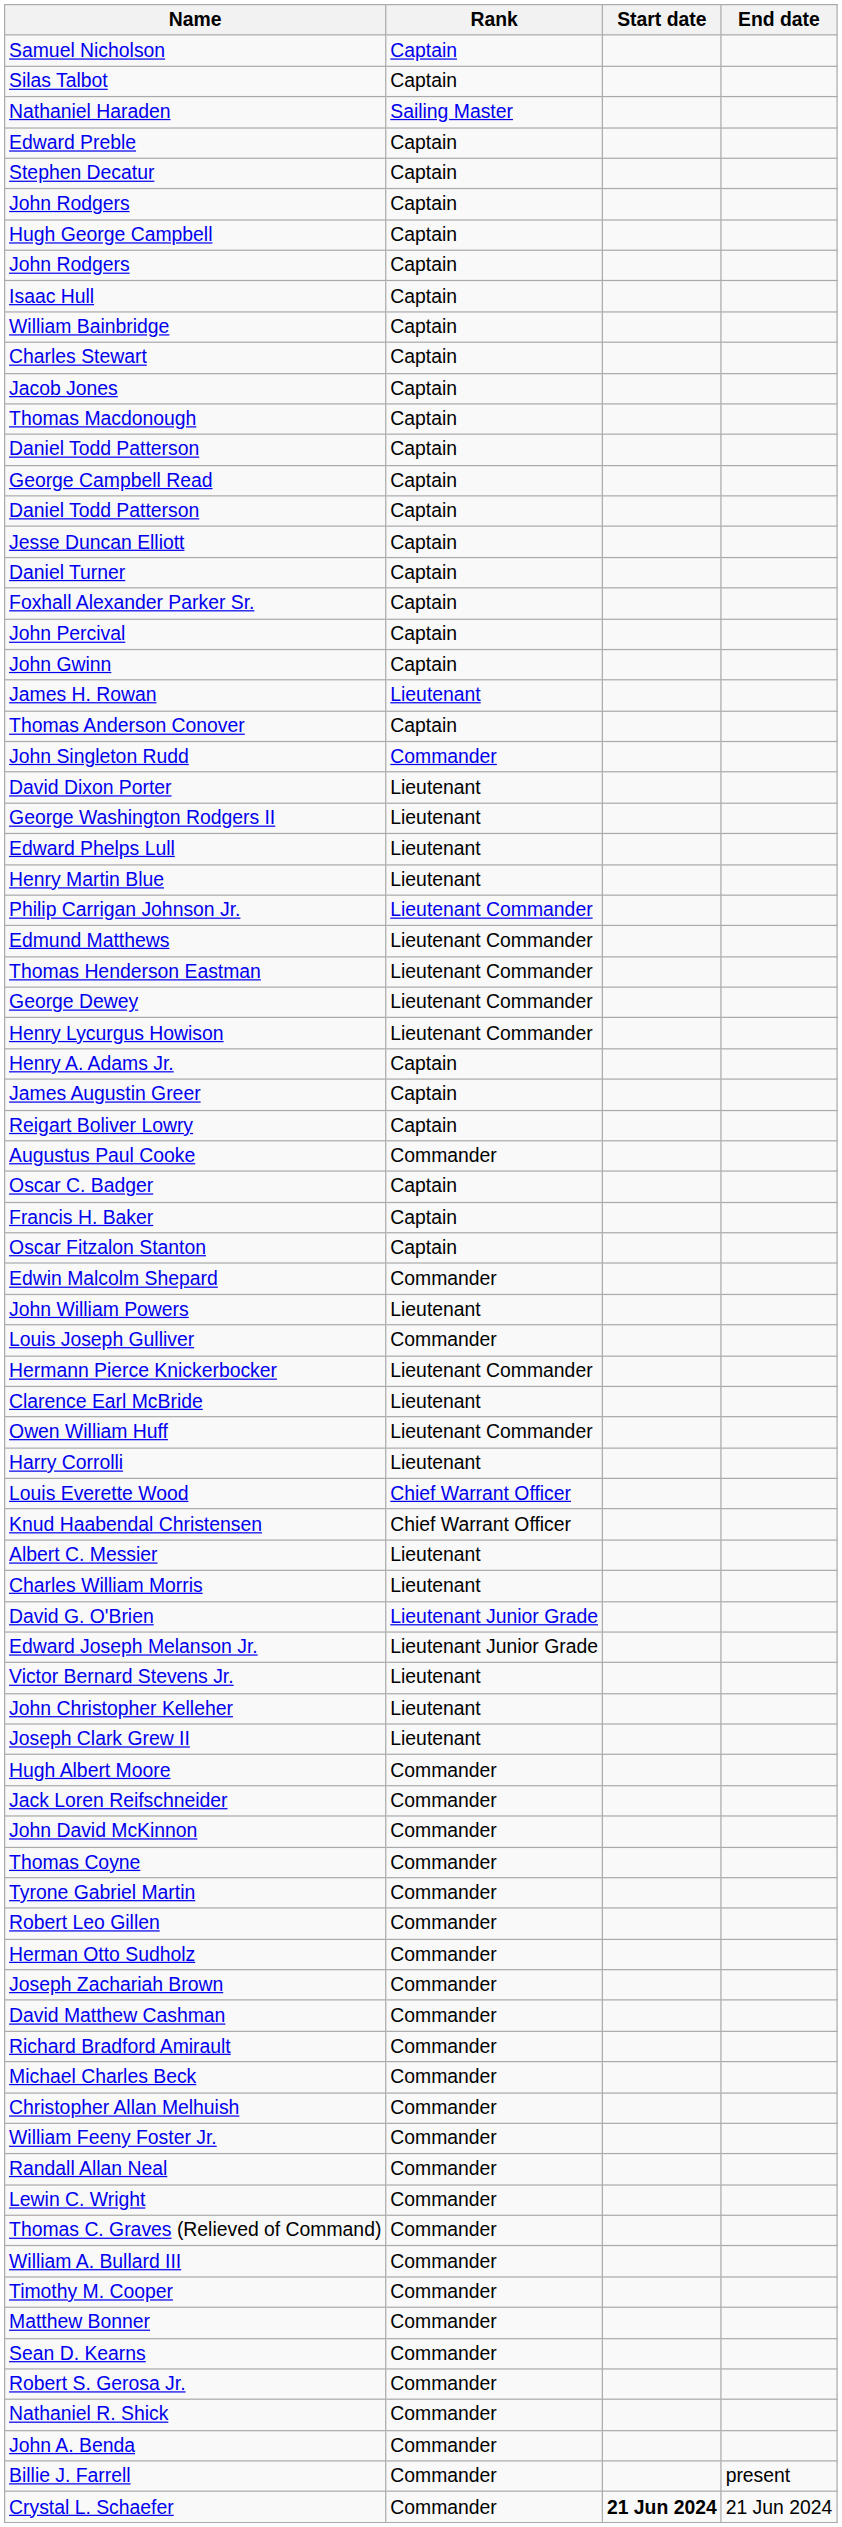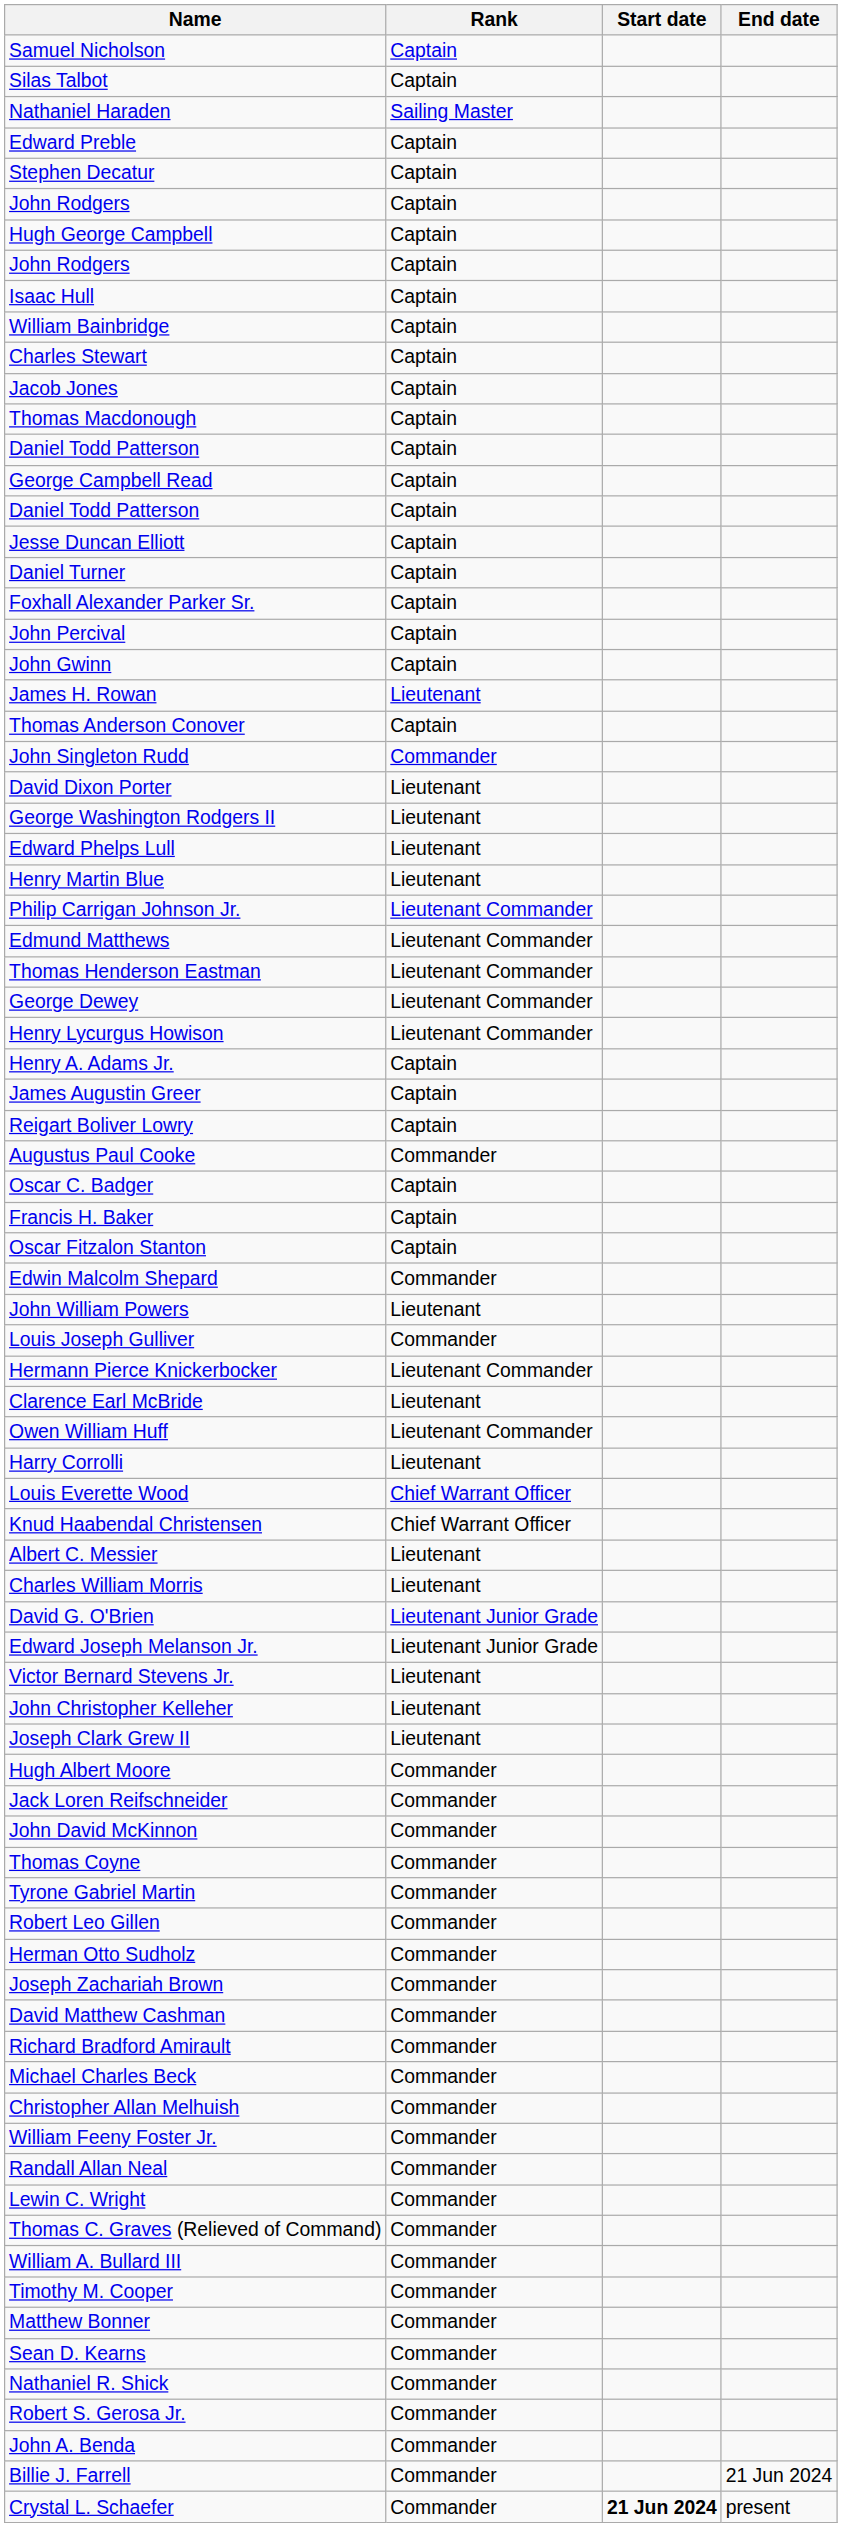rows swapped: Robert S. Gerosa Jr. <-> Nathaniel R. Shick
Billie J. Farrell | End date: present -> 21 Jun 2024
Crystal L. Schaefer | End date: 21 Jun 2024 -> present
